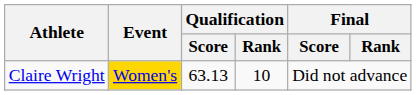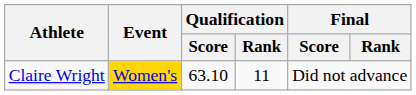Claire Wright | Qualification / Score: 63.13 -> 63.10
Claire Wright | Qualification / Rank: 10 -> 11
